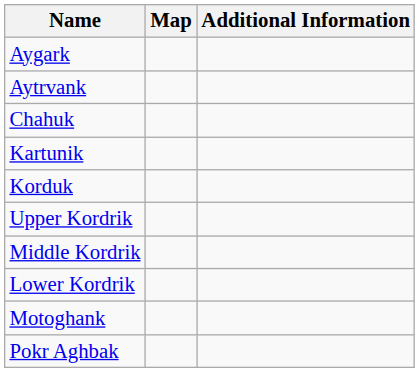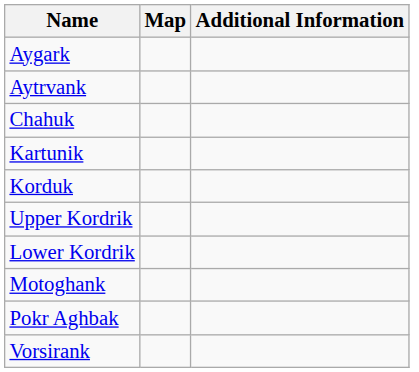- row: Middle Kordrik
+ row: Vorsirank
